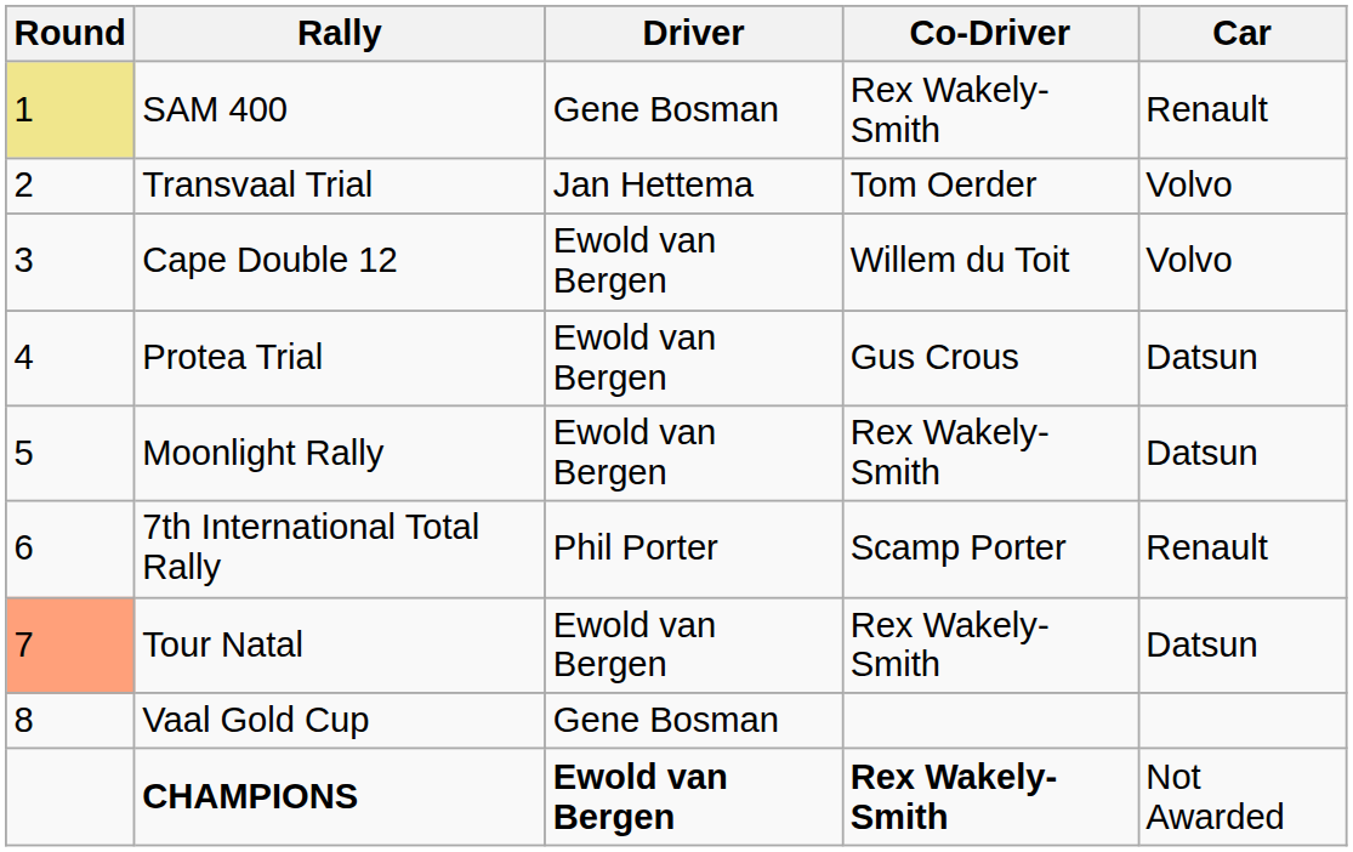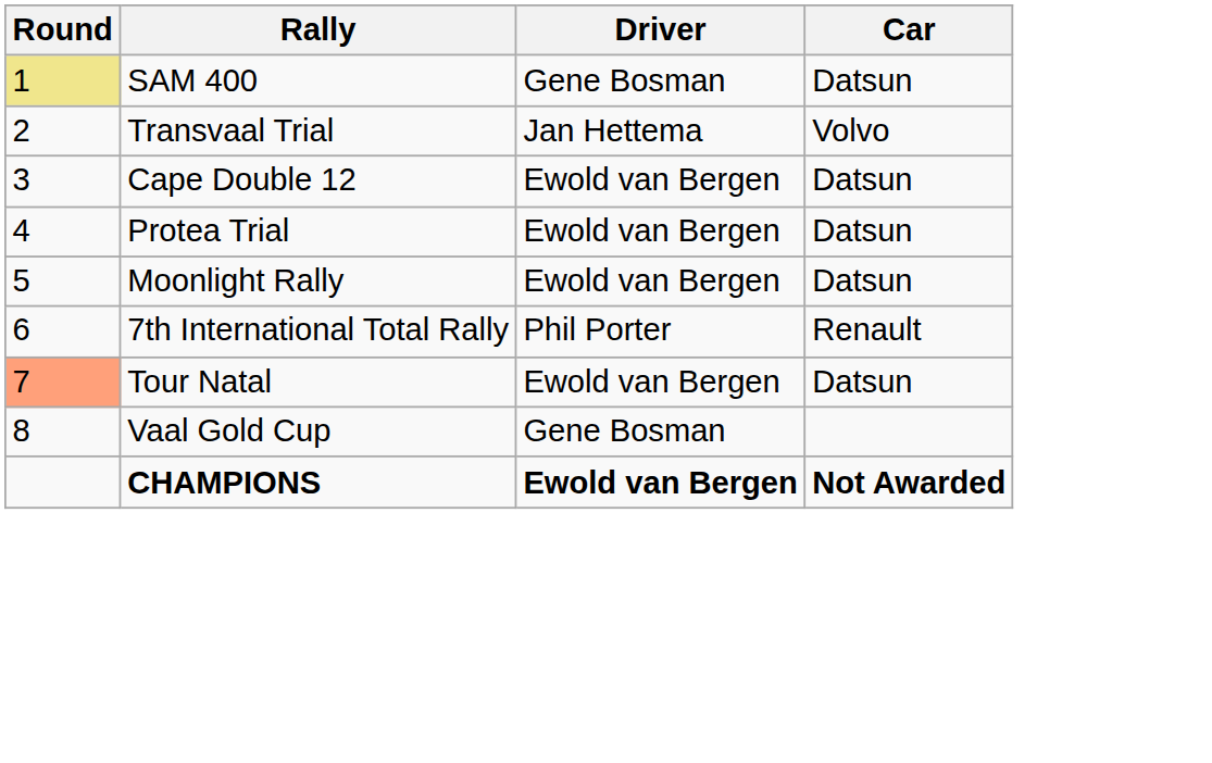- column: Co-Driver | Rex Wakely-Smith | Tom Oerder | Willem du Toit | Gus Crous | Rex Wakely-Smith | Scamp Porter | Rex Wakely-Smith | Rex Wakely-Smith
SAM 400 | Car: Renault -> Datsun
Cape Double 12 | Car: Volvo -> Datsun
CHAMPIONS | Car: normal -> bold
